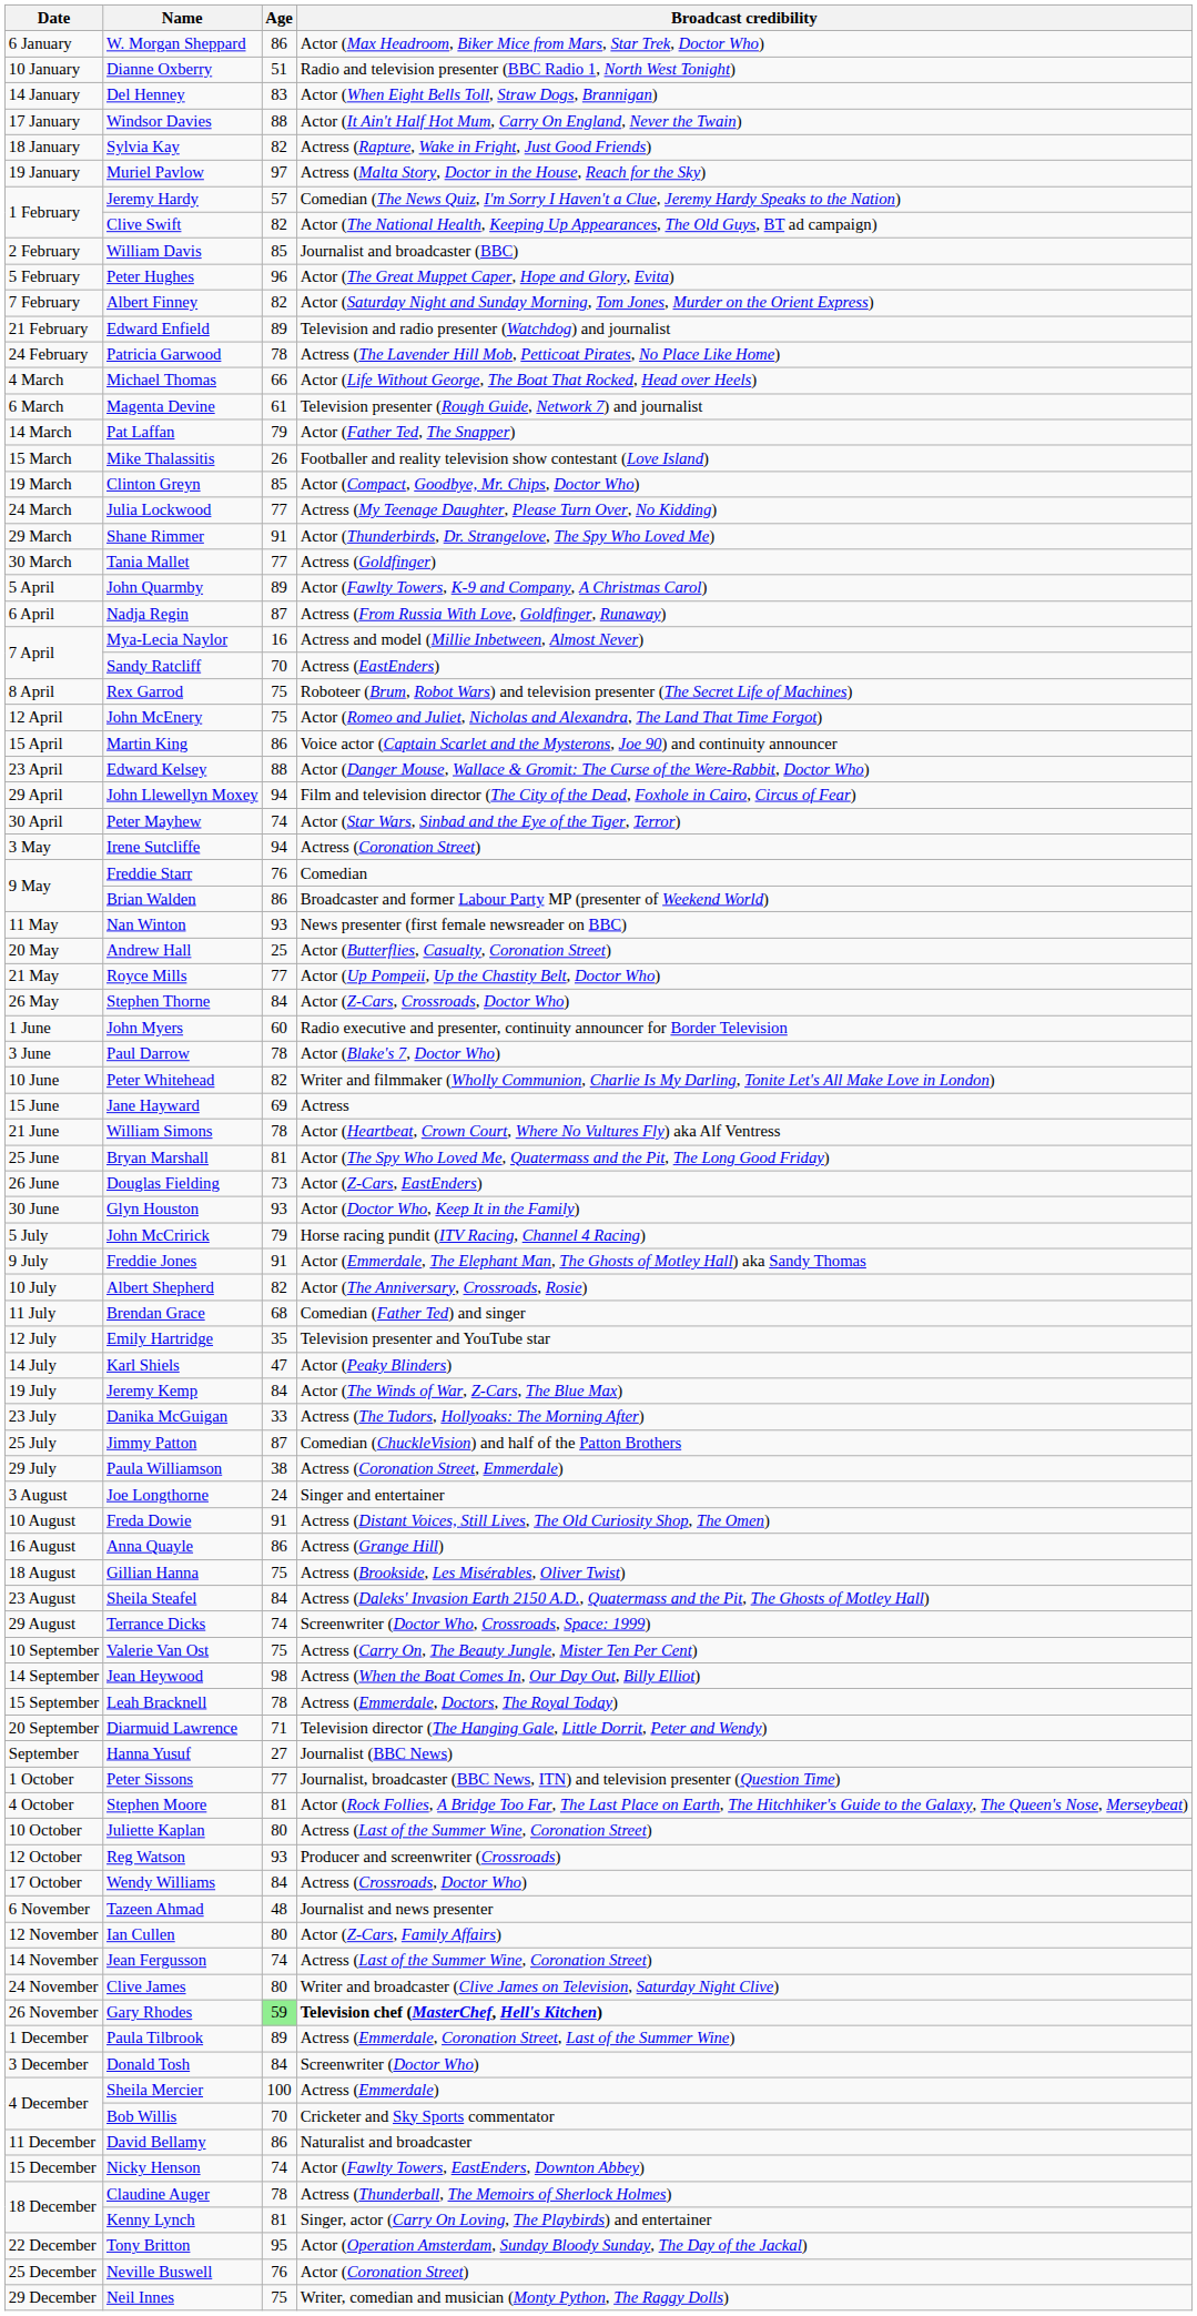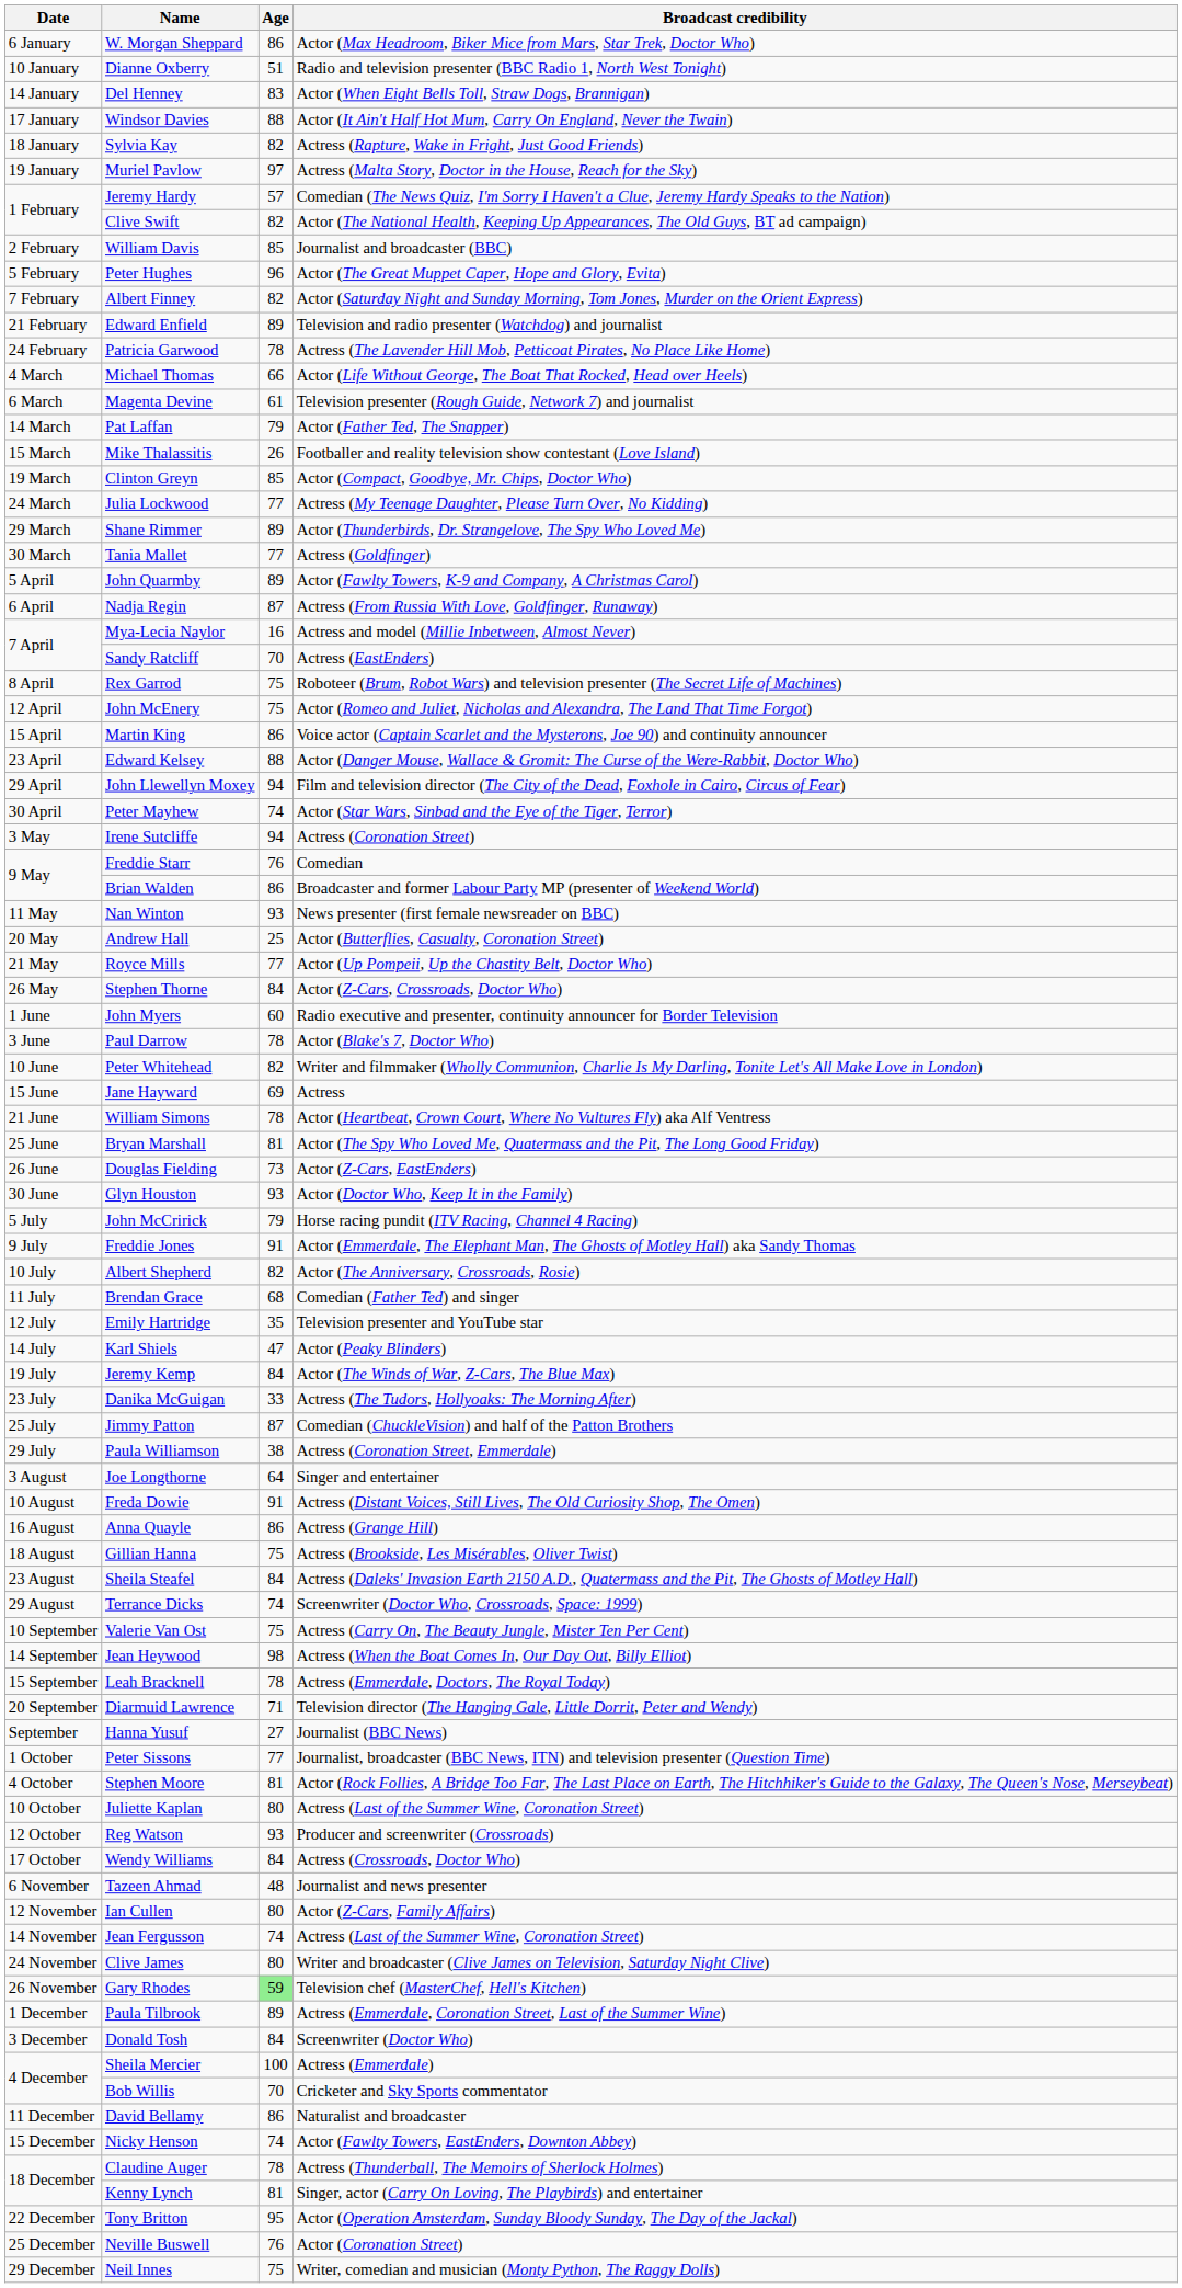Shane Rimmer | Age: 91 -> 89
Joe Longthorne | Age: 24 -> 64
Gary Rhodes | Broadcast credibility: bold -> normal
